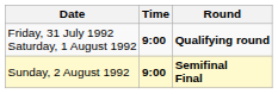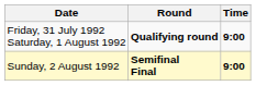columns swapped: Time <-> Round
